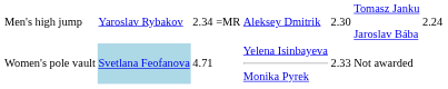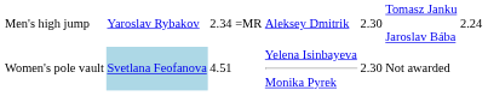Women's pole vault | column 3: 4.71 -> 4.51
Women's pole vault | column 5: 2.33 -> 2.30
